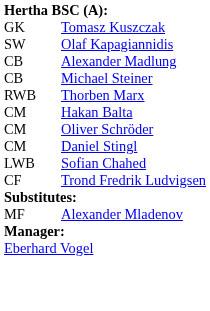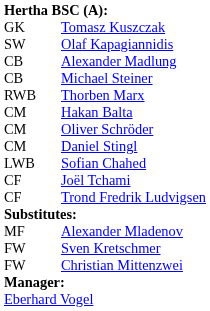+ row: CF | Joël Tchami
+ row: FW | Sven Kretschmer
+ row: FW | Christian Mittenzwei
